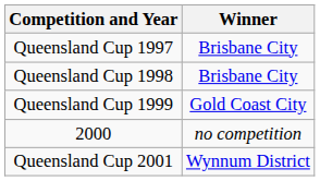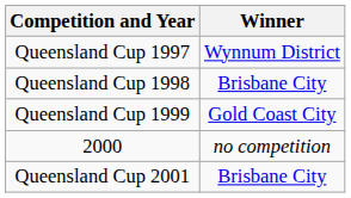Queensland Cup 1997 | Winner: Brisbane City -> Wynnum District
Queensland Cup 2001 | Winner: Wynnum District -> Brisbane City
